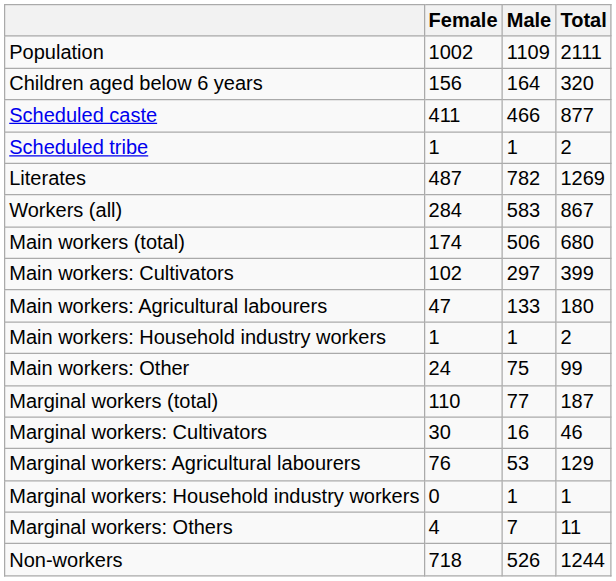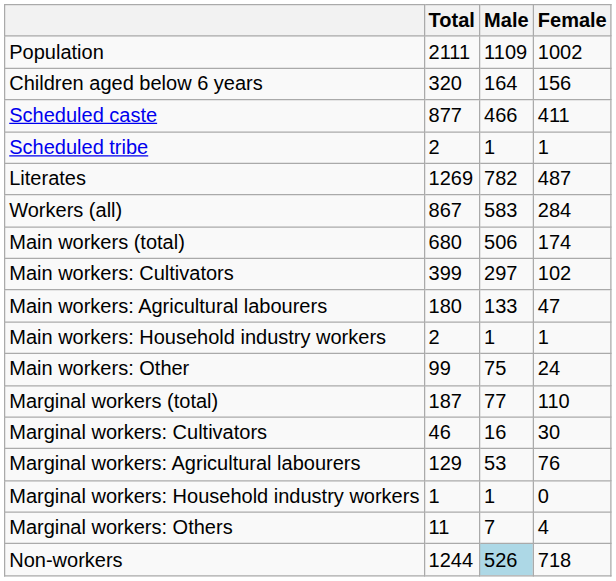columns swapped: Total <-> Female
Non-workers | Male: no background -> lightblue background
